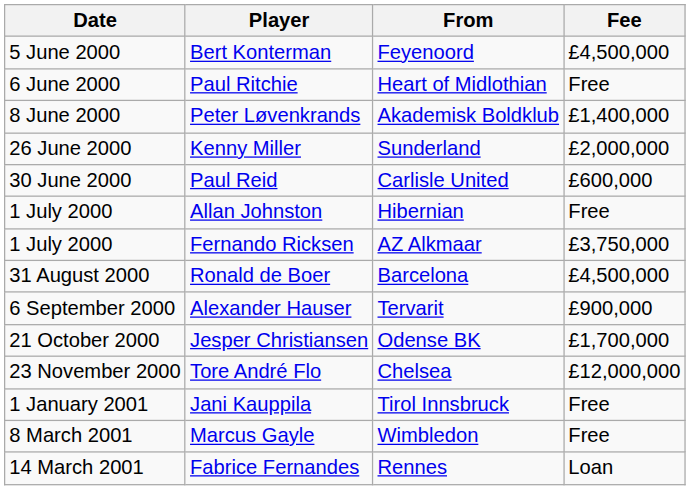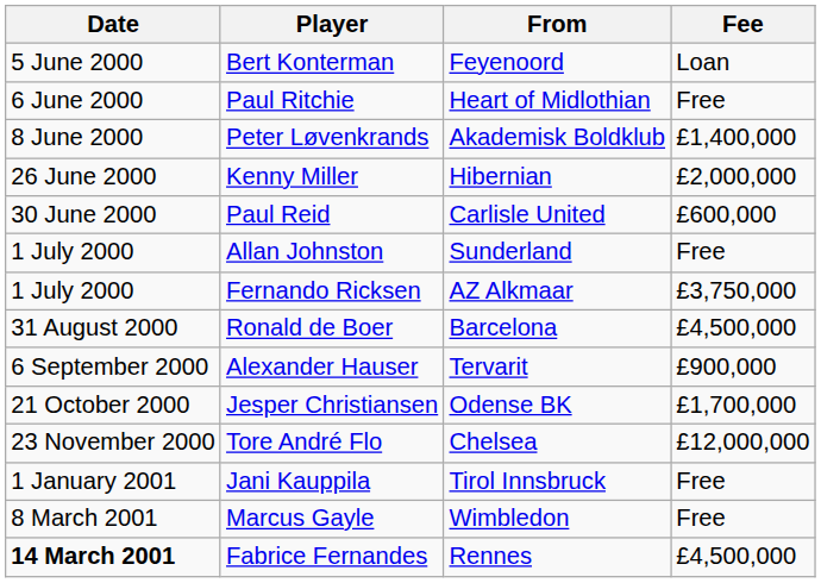Bert Konterman | Fee: £4,500,000 -> Loan
Kenny Miller | From: Sunderland -> Hibernian
Allan Johnston | From: Hibernian -> Sunderland
Fabrice Fernandes | Date: normal -> bold
Fabrice Fernandes | Fee: Loan -> £4,500,000
